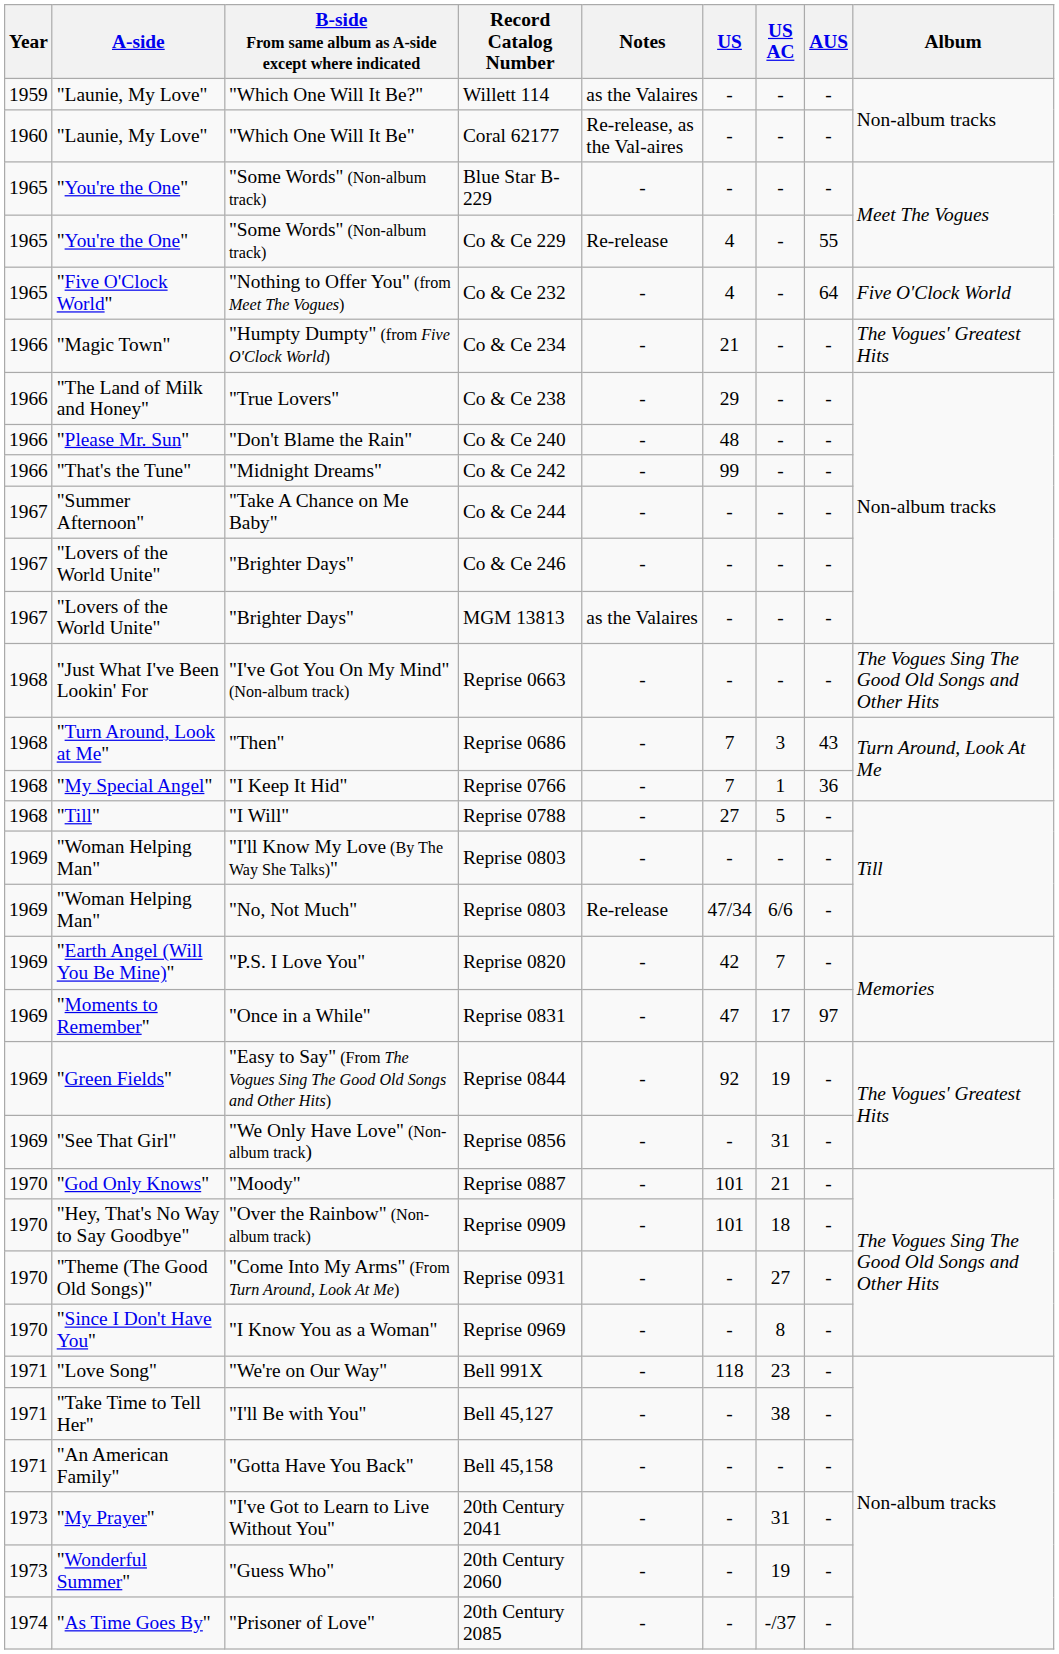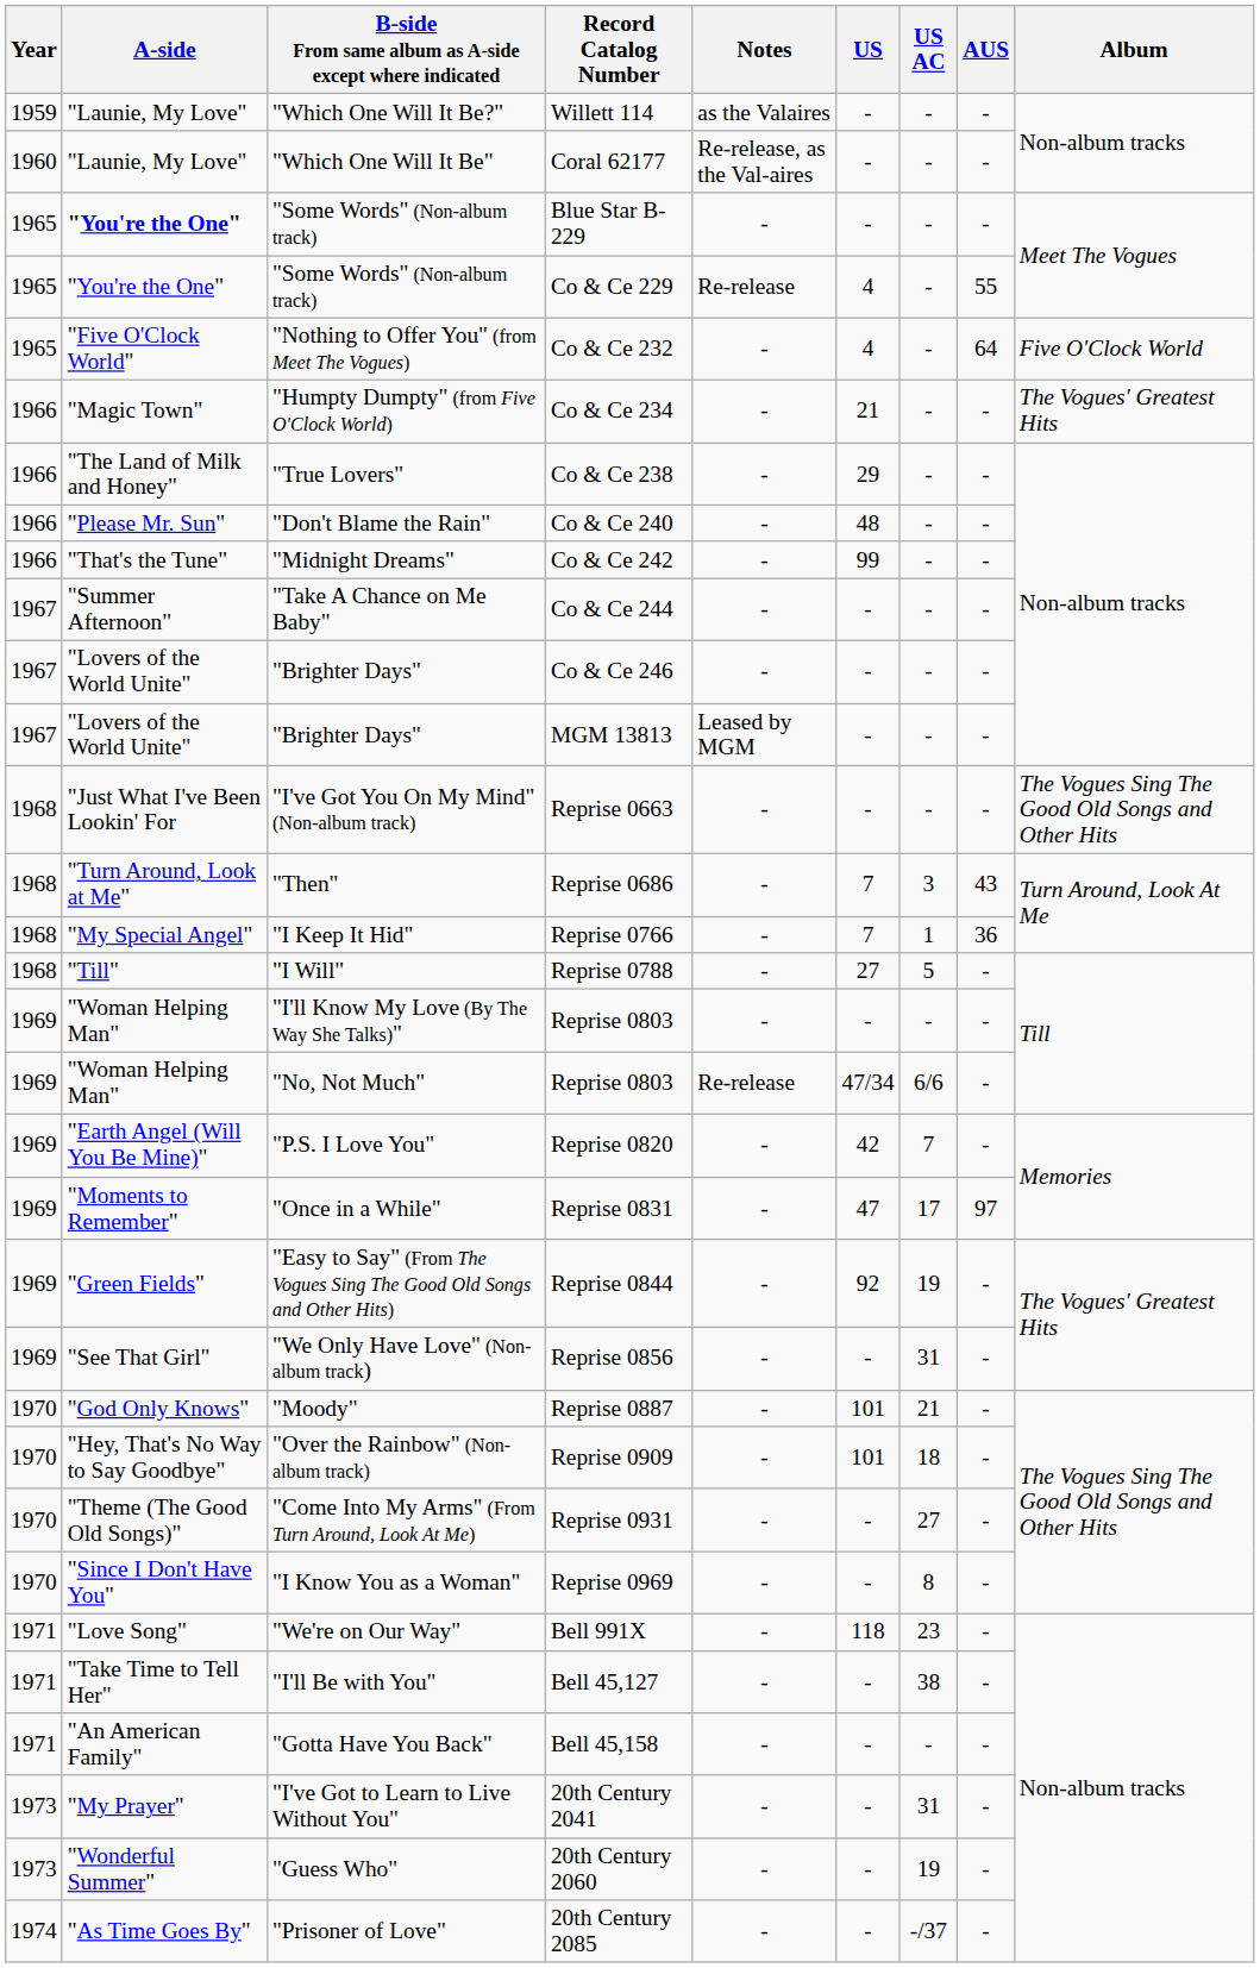Blue Star B-229 | A-side: normal -> bold
MGM 13813 | Notes: as the Valaires -> Leased by MGM
